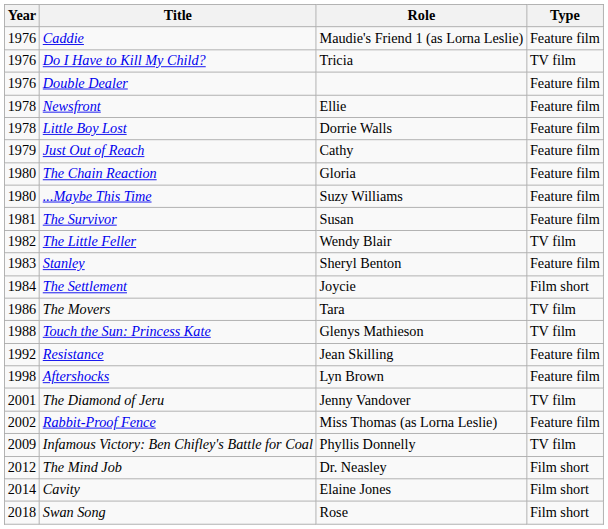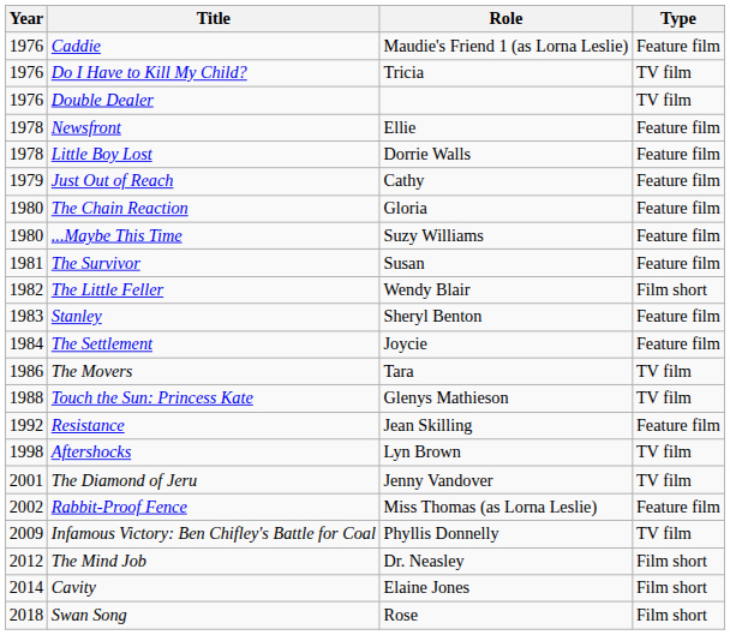Double Dealer | Type: Feature film -> TV film
The Little Feller | Type: TV film -> Film short
The Settlement | Type: Film short -> Feature film
Aftershocks | Type: Feature film -> TV film
